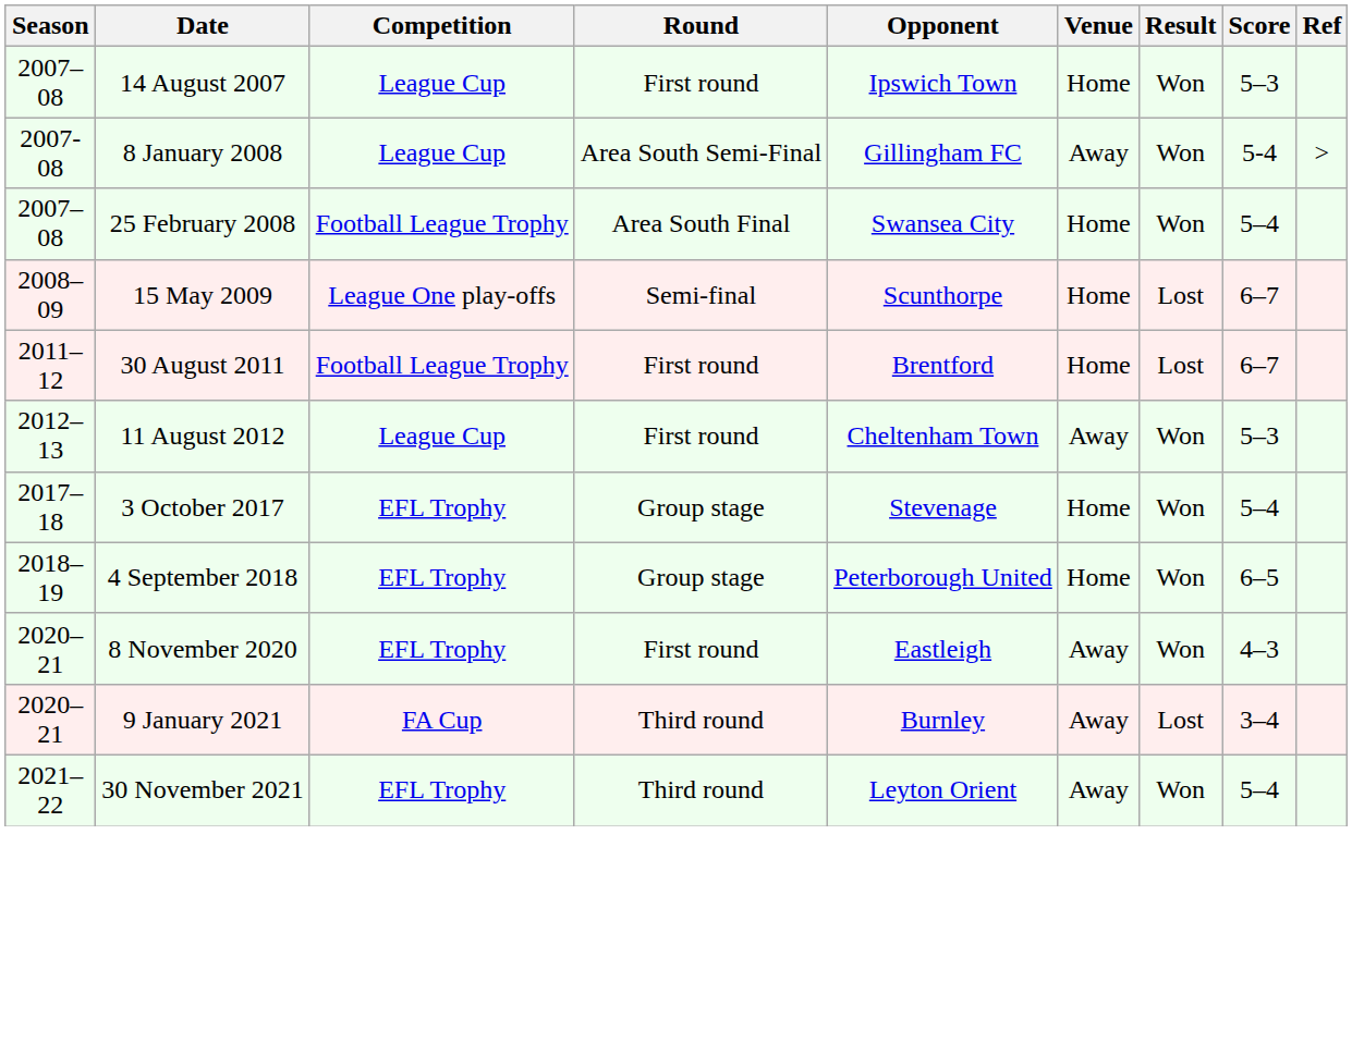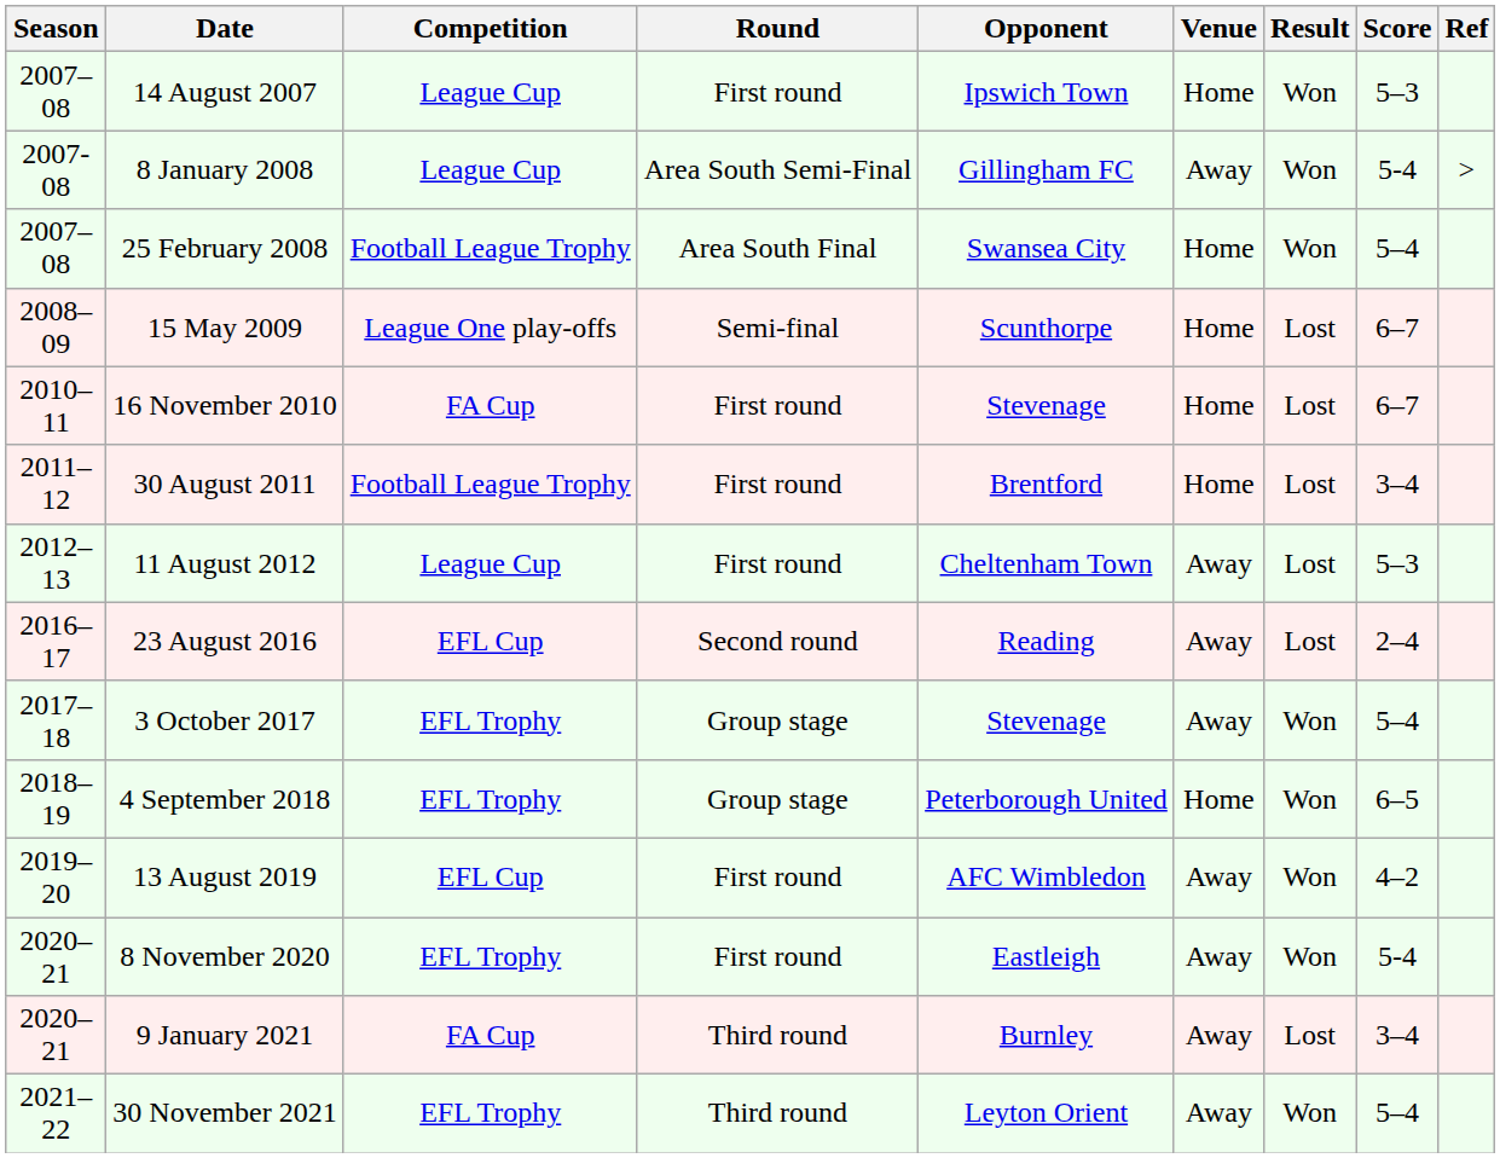+ row: 2010–11 | 16 November 2010 | FA Cup | First round | Stevenage | Home | Lost | 6–7
30 August 2011 | Score: 6–7 -> 3–4
11 August 2012 | Result: Won -> Lost
+ row: 2016–17 | 23 August 2016 | EFL Cup | Second round | Reading | Away | Lost | 2–4
3 October 2017 | Venue: Home -> Away
+ row: 2019–20 | 13 August 2019 | EFL Cup | First round | AFC Wimbledon | Away | Won | 4–2
8 November 2020 | Score: 4–3 -> 5-4
